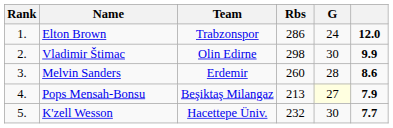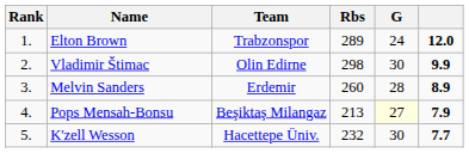Elton Brown | Rbs: 286 -> 289
Melvin Sanders | column 6: 8.6 -> 8.9
